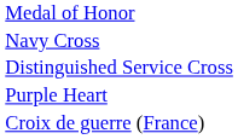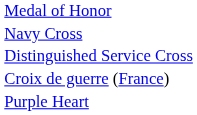rows swapped: Purple Heart <-> Croix de guerre (France)
